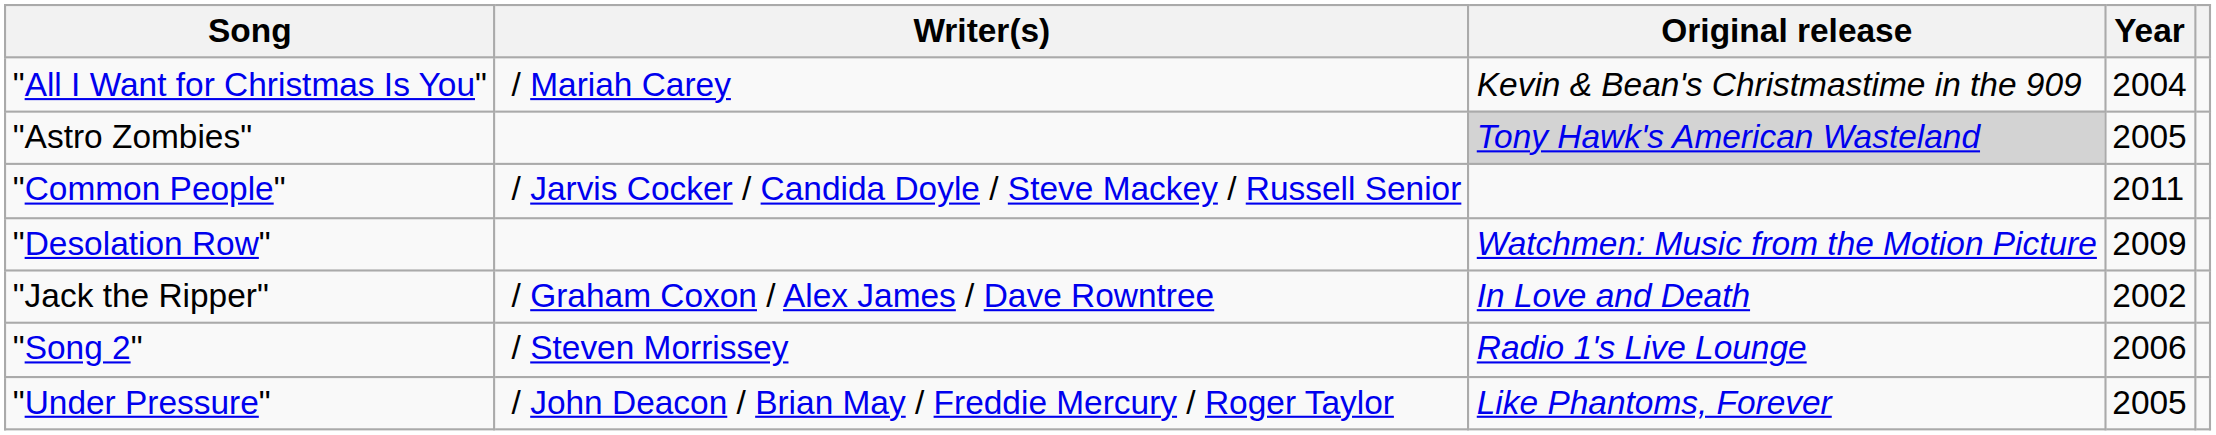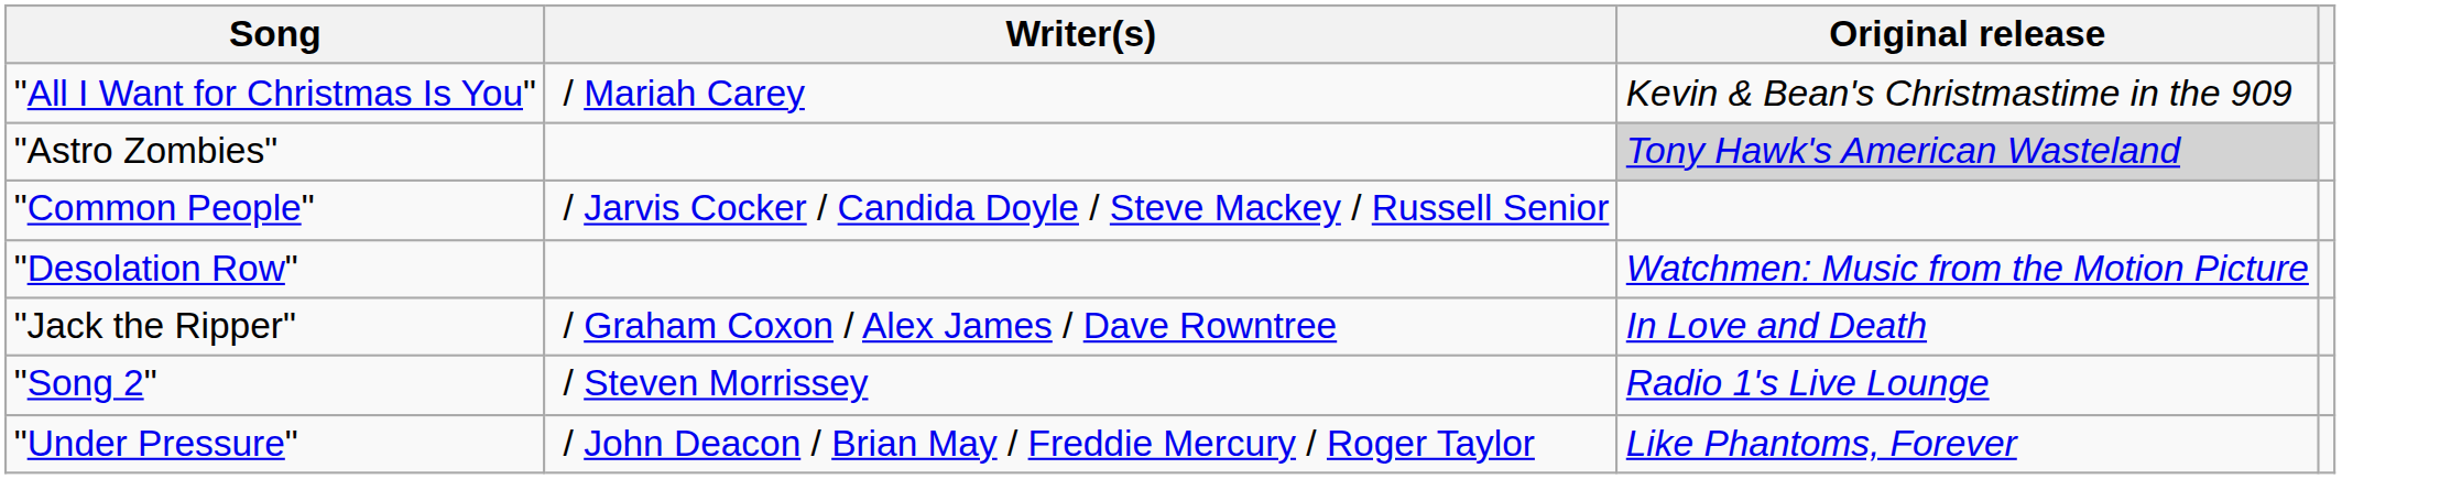- column: Year | 2004 | 2005 | 2011 | 2009 | 2002 | 2006 | 2005
